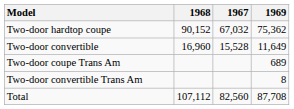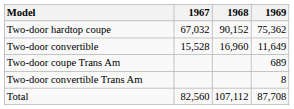columns swapped: 1967 <-> 1968
